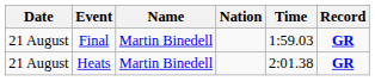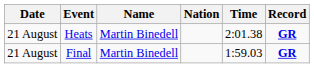rows swapped: Heats <-> Final
